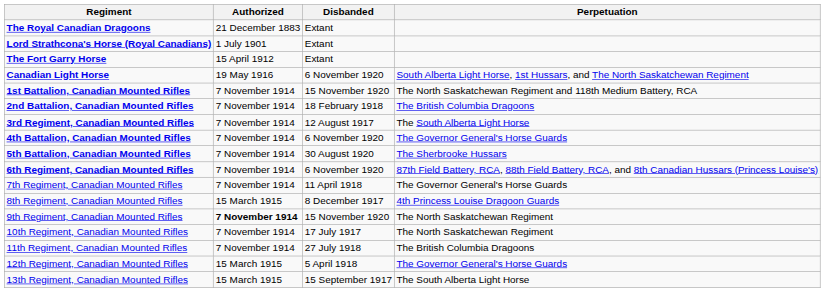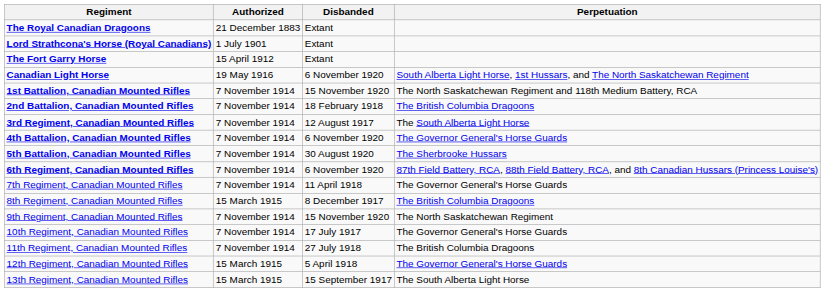8th Regiment, Canadian Mounted Rifles | Perpetuation: 4th Princess Louise Dragoon Guards -> The British Columbia Dragoons
9th Regiment, Canadian Mounted Rifles | Authorized: bold -> normal
10th Regiment, Canadian Mounted Rifles | Perpetuation: The North Saskatchewan Regiment -> The Governor General's Horse Guards
